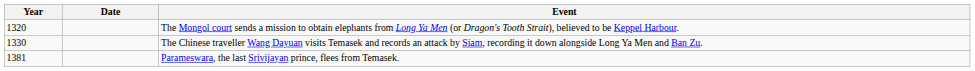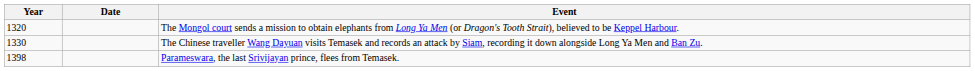Parameswara, the last Srivijayan prince, flees from Temasek. | Year: 1381 -> 1398
